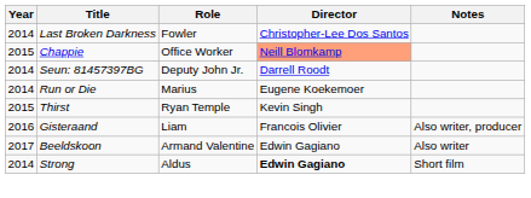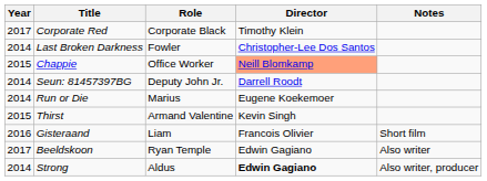+ row: 2017 | Corporate Red | Corporate Black | Timothy Klein
Thirst | Role: Ryan Temple -> Armand Valentine
Gisteraand | Notes: Also writer, producer -> Short film
Beeldskoon | Role: Armand Valentine -> Ryan Temple
Strong | Notes: Short film -> Also writer, producer
